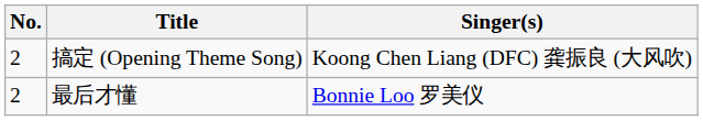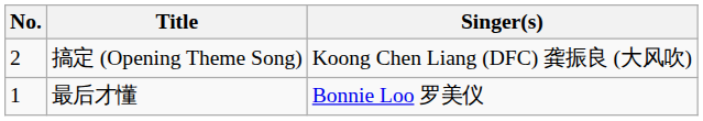最后才懂 | No.: 2 -> 1
